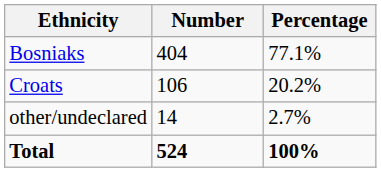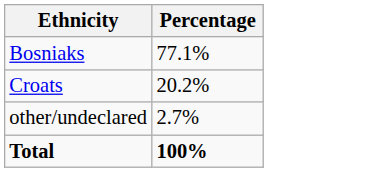- column: Number | 404 | 106 | 14 | 524
